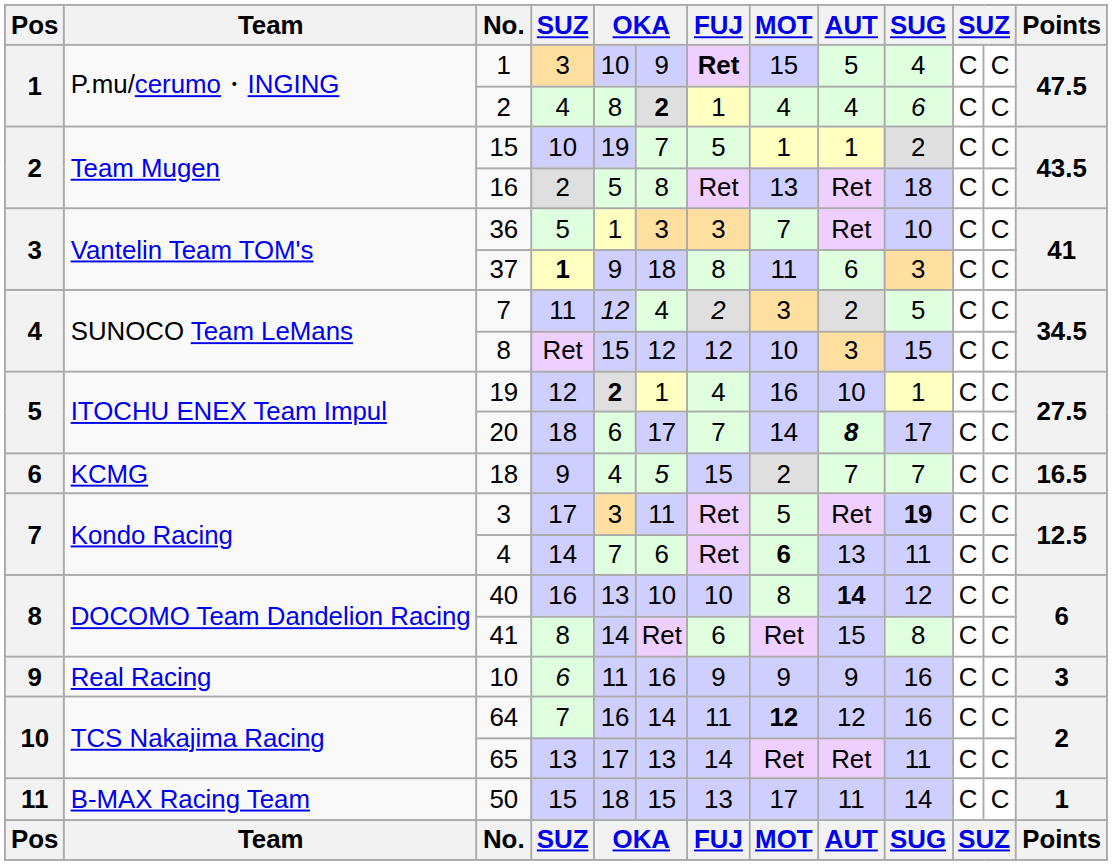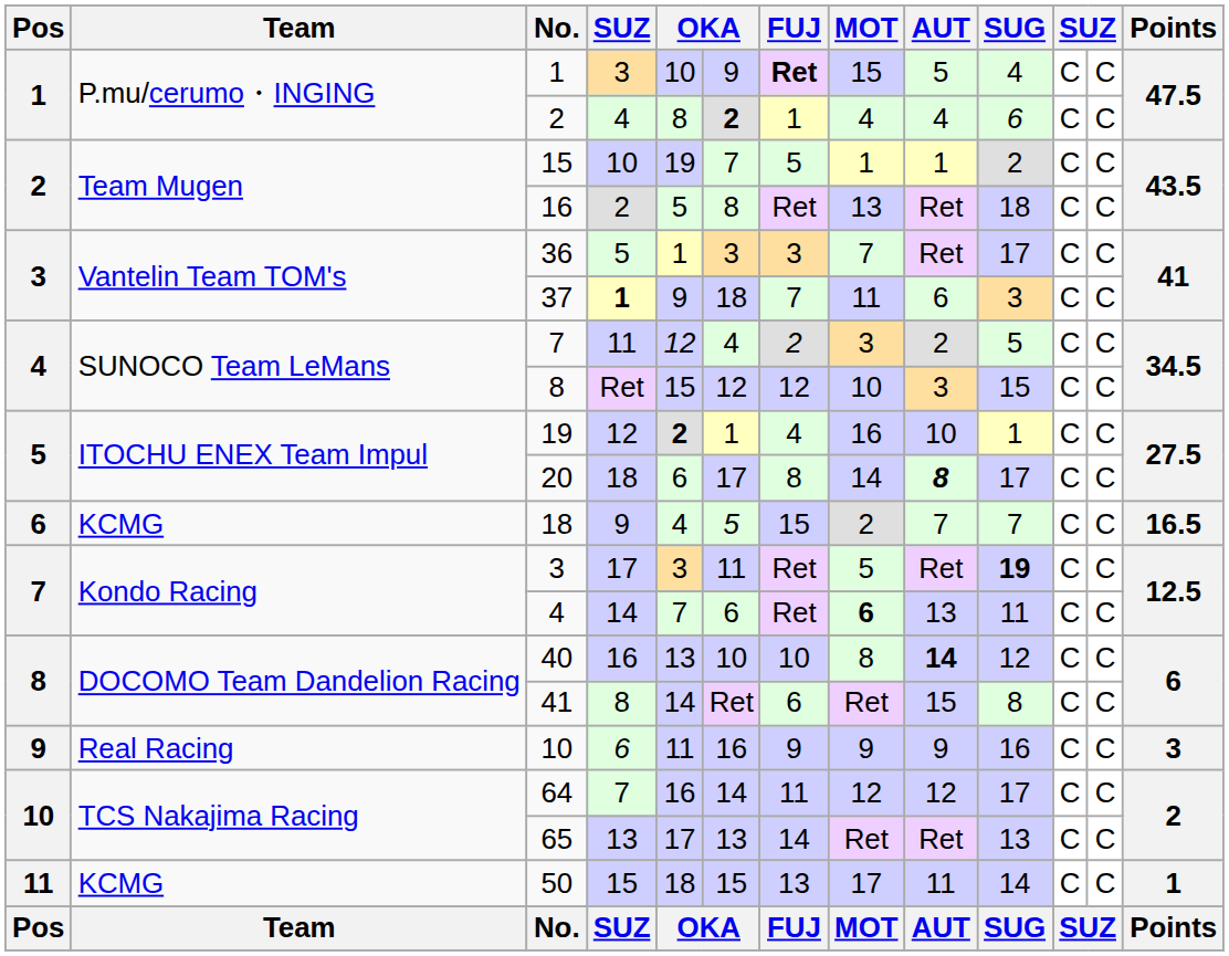36 | SUG: 10 -> 17
37 | FUJ: 8 -> 7
20 | FUJ: 7 -> 8
64 | MOT: bold -> normal
64 | SUG: 16 -> 17
65 | SUG: 11 -> 13
50 | Team: B-MAX Racing Team -> KCMG
